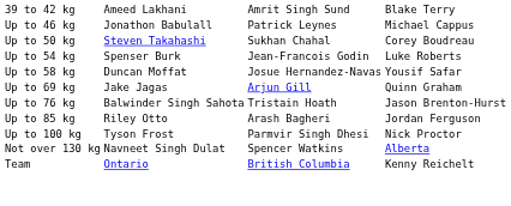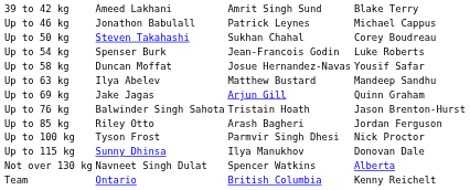+ row: Up to 63 kg | Ilya Abelev | Matthew Bustard | Mandeep Sandhu
+ row: Up to 115 kg | Sunny Dhinsa | Ilya Manukhov | Donovan Dale
